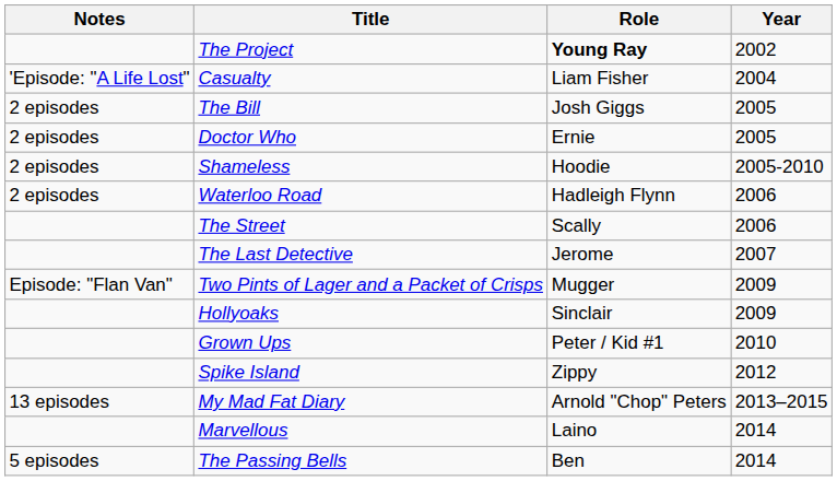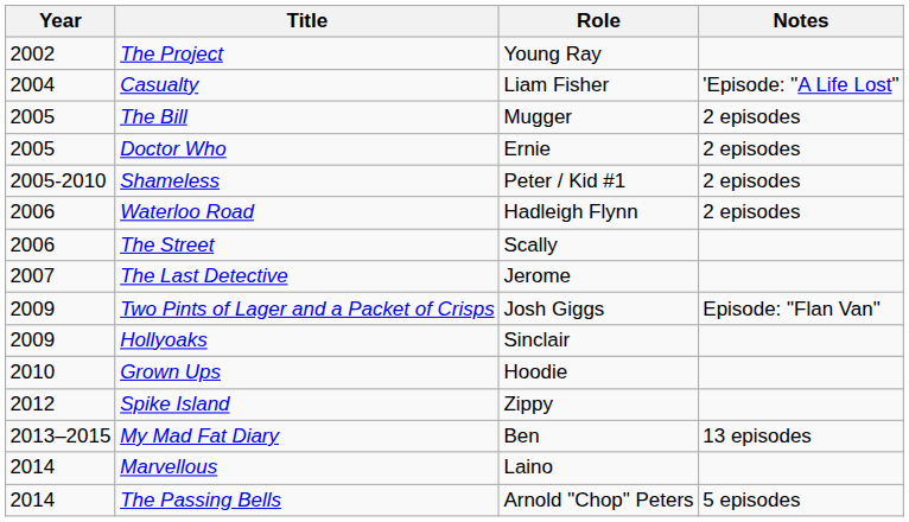columns swapped: Year <-> Notes
The Project | Role: bold -> normal
The Bill | Role: Josh Giggs -> Mugger
Shameless | Role: Hoodie -> Peter / Kid #1
Two Pints of Lager and a Packet of Crisps | Role: Mugger -> Josh Giggs
Grown Ups | Role: Peter / Kid #1 -> Hoodie
My Mad Fat Diary | Role: Arnold "Chop" Peters -> Ben
The Passing Bells | Role: Ben -> Arnold "Chop" Peters
